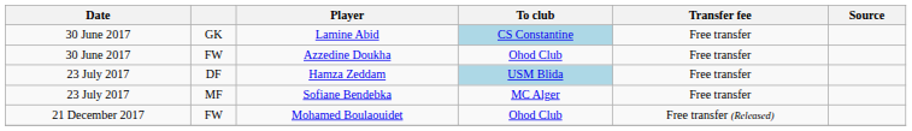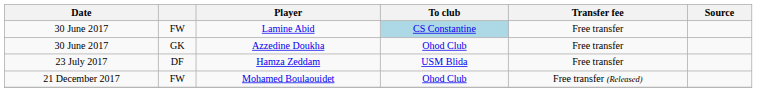Lamine Abid | column 2: GK -> FW
Azzedine Doukha | column 2: FW -> GK
Hamza Zeddam | To club: lightblue background -> no background
- row: 23 July 2017 | MF | Sofiane Bendebka | MC Alger | Free transfer
